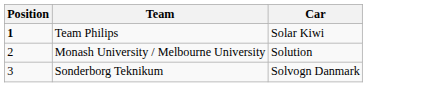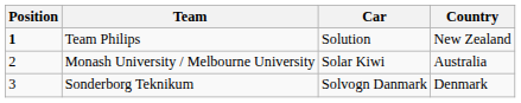+ column: Country | New Zealand | Australia | Denmark
Team Philips | Car: Solar Kiwi -> Solution
Monash University / Melbourne University | Car: Solution -> Solar Kiwi
